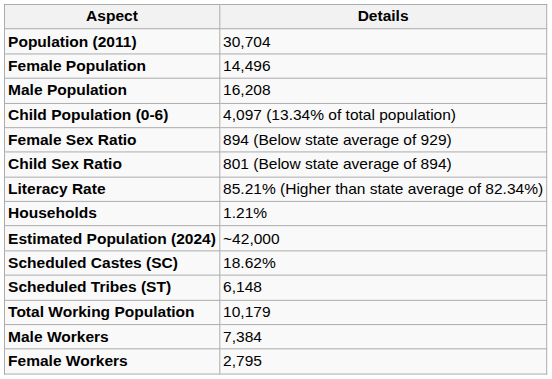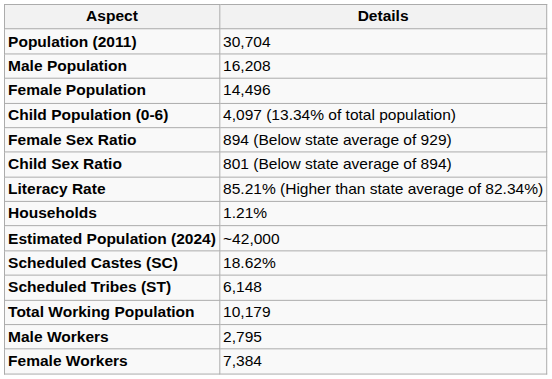rows swapped: Male Population <-> Female Population
Male Workers | Details: 7,384 -> 2,795
Female Workers | Details: 2,795 -> 7,384
